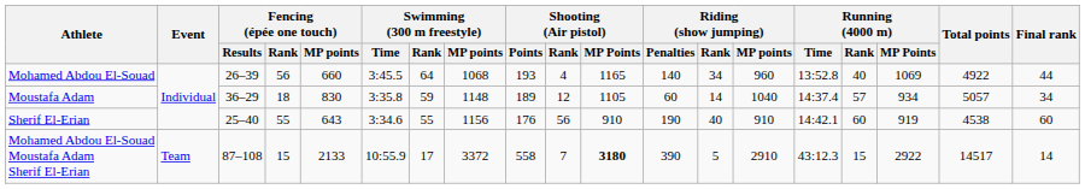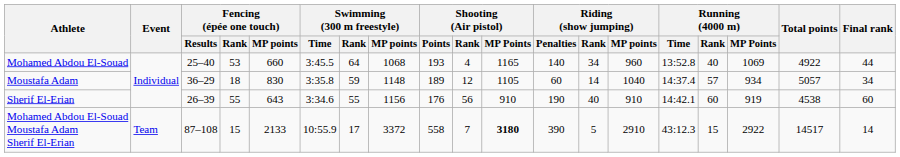Mohamed Abdou El-Souad | Fencing (épée one touch) / Results: 26–39 -> 25–40
Mohamed Abdou El-Souad | Fencing (épée one touch) / Rank: 56 -> 53
Sherif El-Erian | Fencing (épée one touch) / Results: 25–40 -> 26–39
